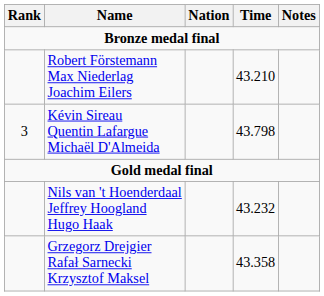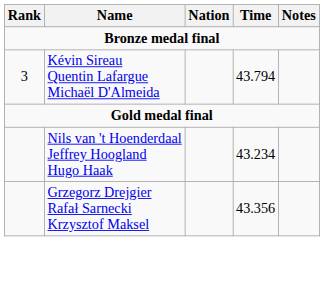- row: Robert Förstemann Max Niederlag Joachim Eilers | 43.210
Kévin Sireau Quentin Lafargue Michaël D'Almeida | Time: 43.798 -> 43.794
Nils van 't Hoenderdaal Jeffrey Hoogland Hugo Haak | Time: 43.232 -> 43.234
Grzegorz Drejgier Rafał Sarnecki Krzysztof Maksel | Time: 43.358 -> 43.356
